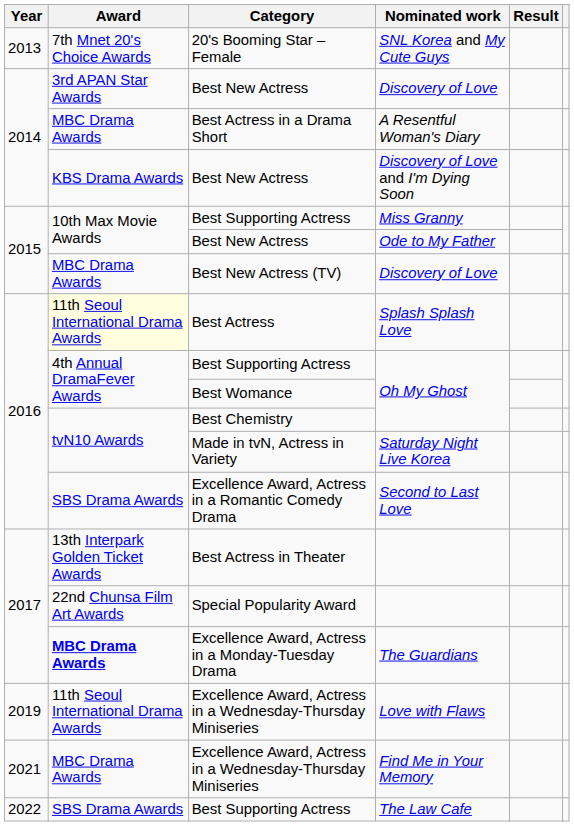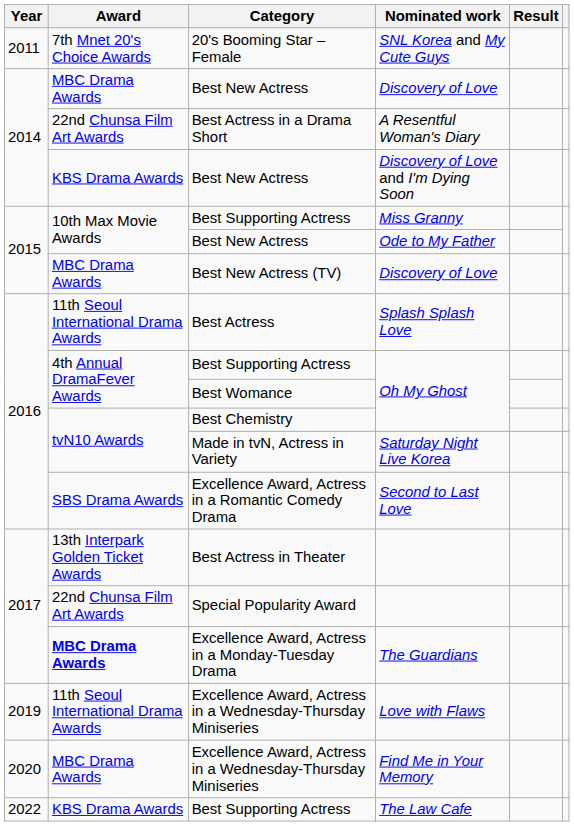SNL Korea and My Cute Guys | Year: 2013 -> 2011
Best New Actress / Discovery of Love | Award: 3rd APAN Star Awards -> MBC Drama Awards
A Resentful Woman's Diary | Award: MBC Drama Awards -> 22nd Chunsa Film Art Awards
Splash Splash Love | Award: lightyellow background -> no background
Find Me in Your Memory | Year: 2021 -> 2020
The Law Cafe | Award: SBS Drama Awards -> KBS Drama Awards
